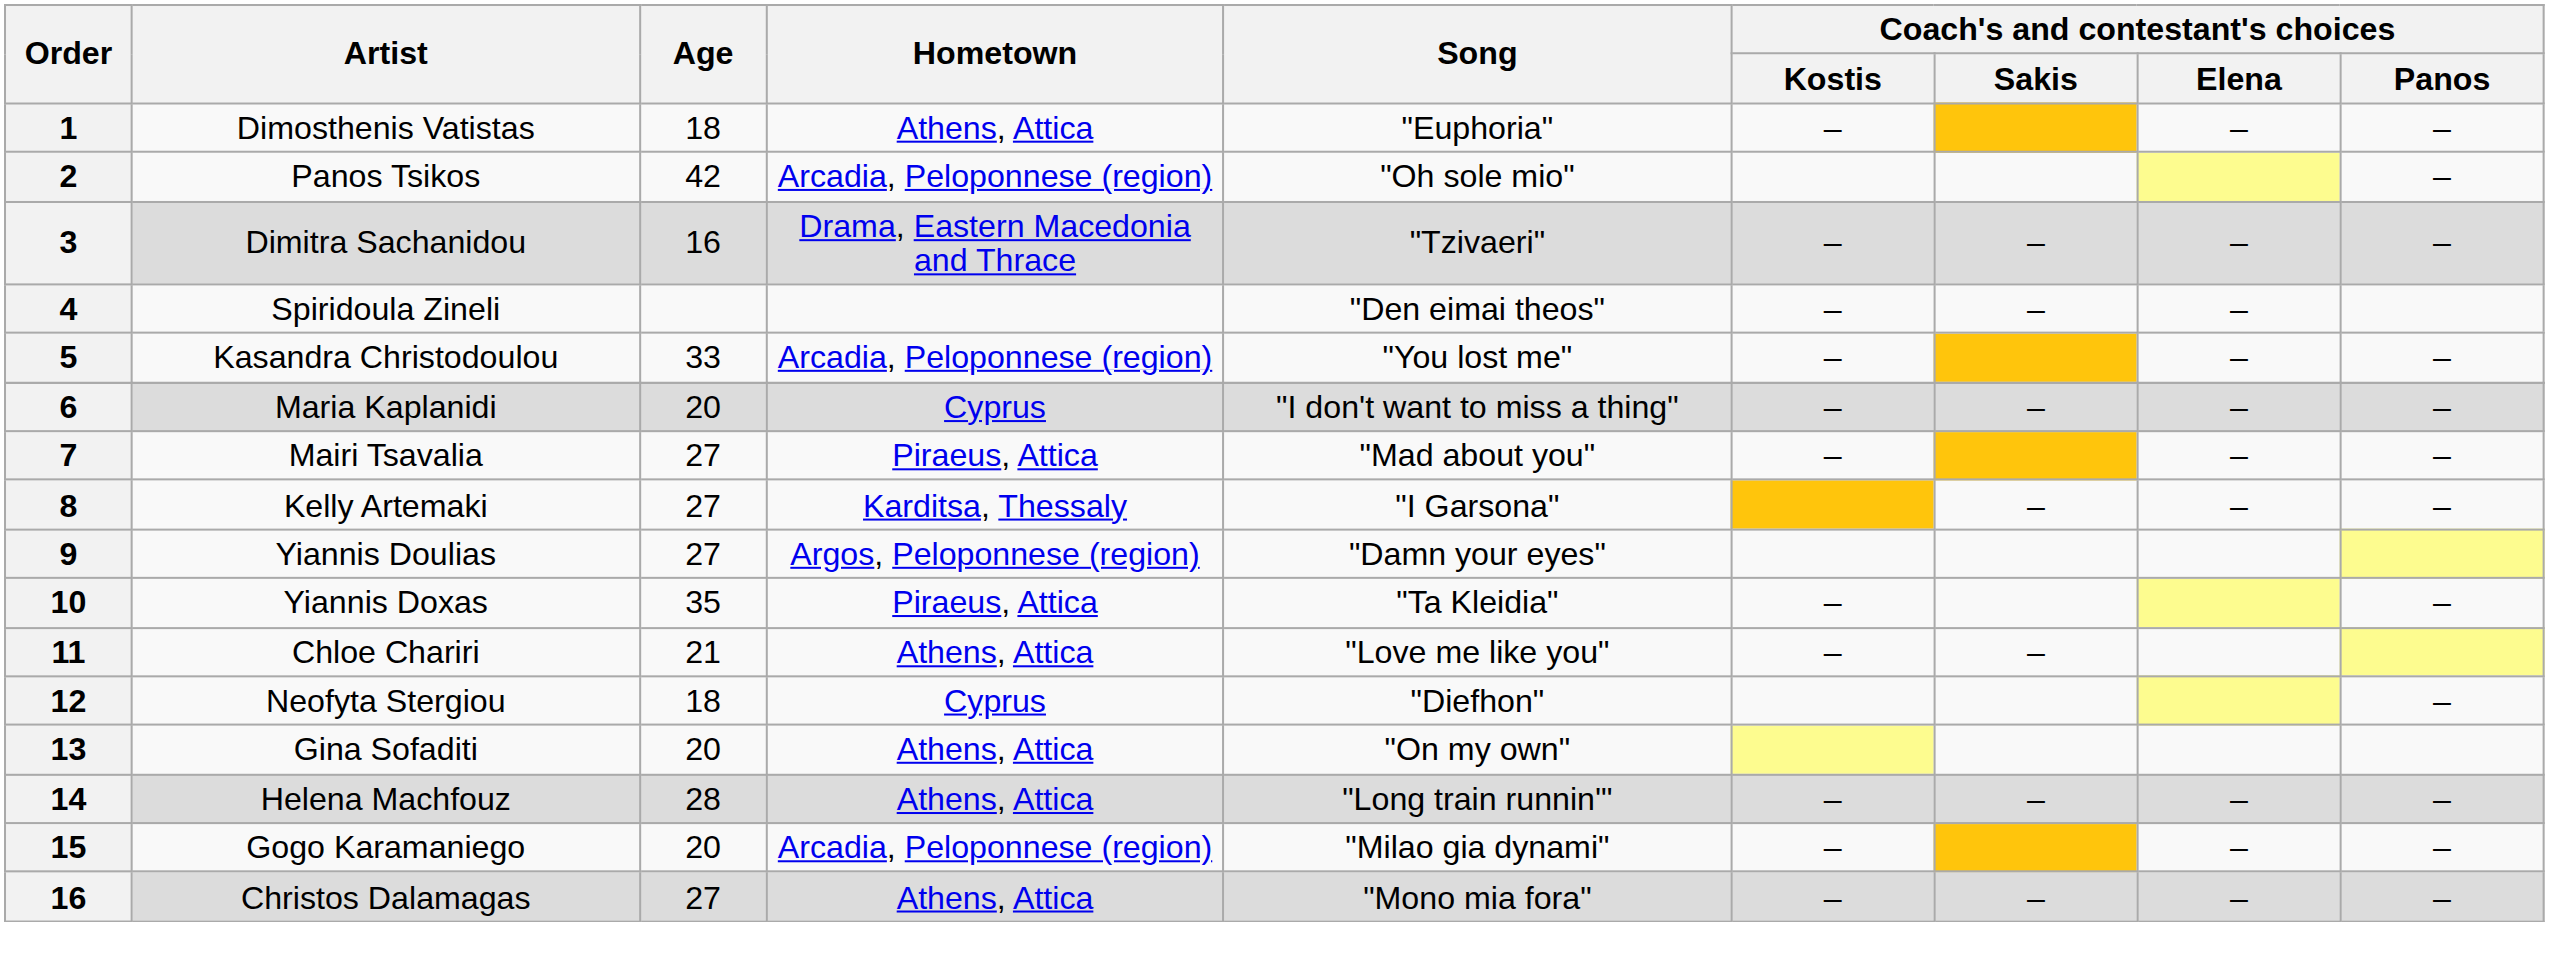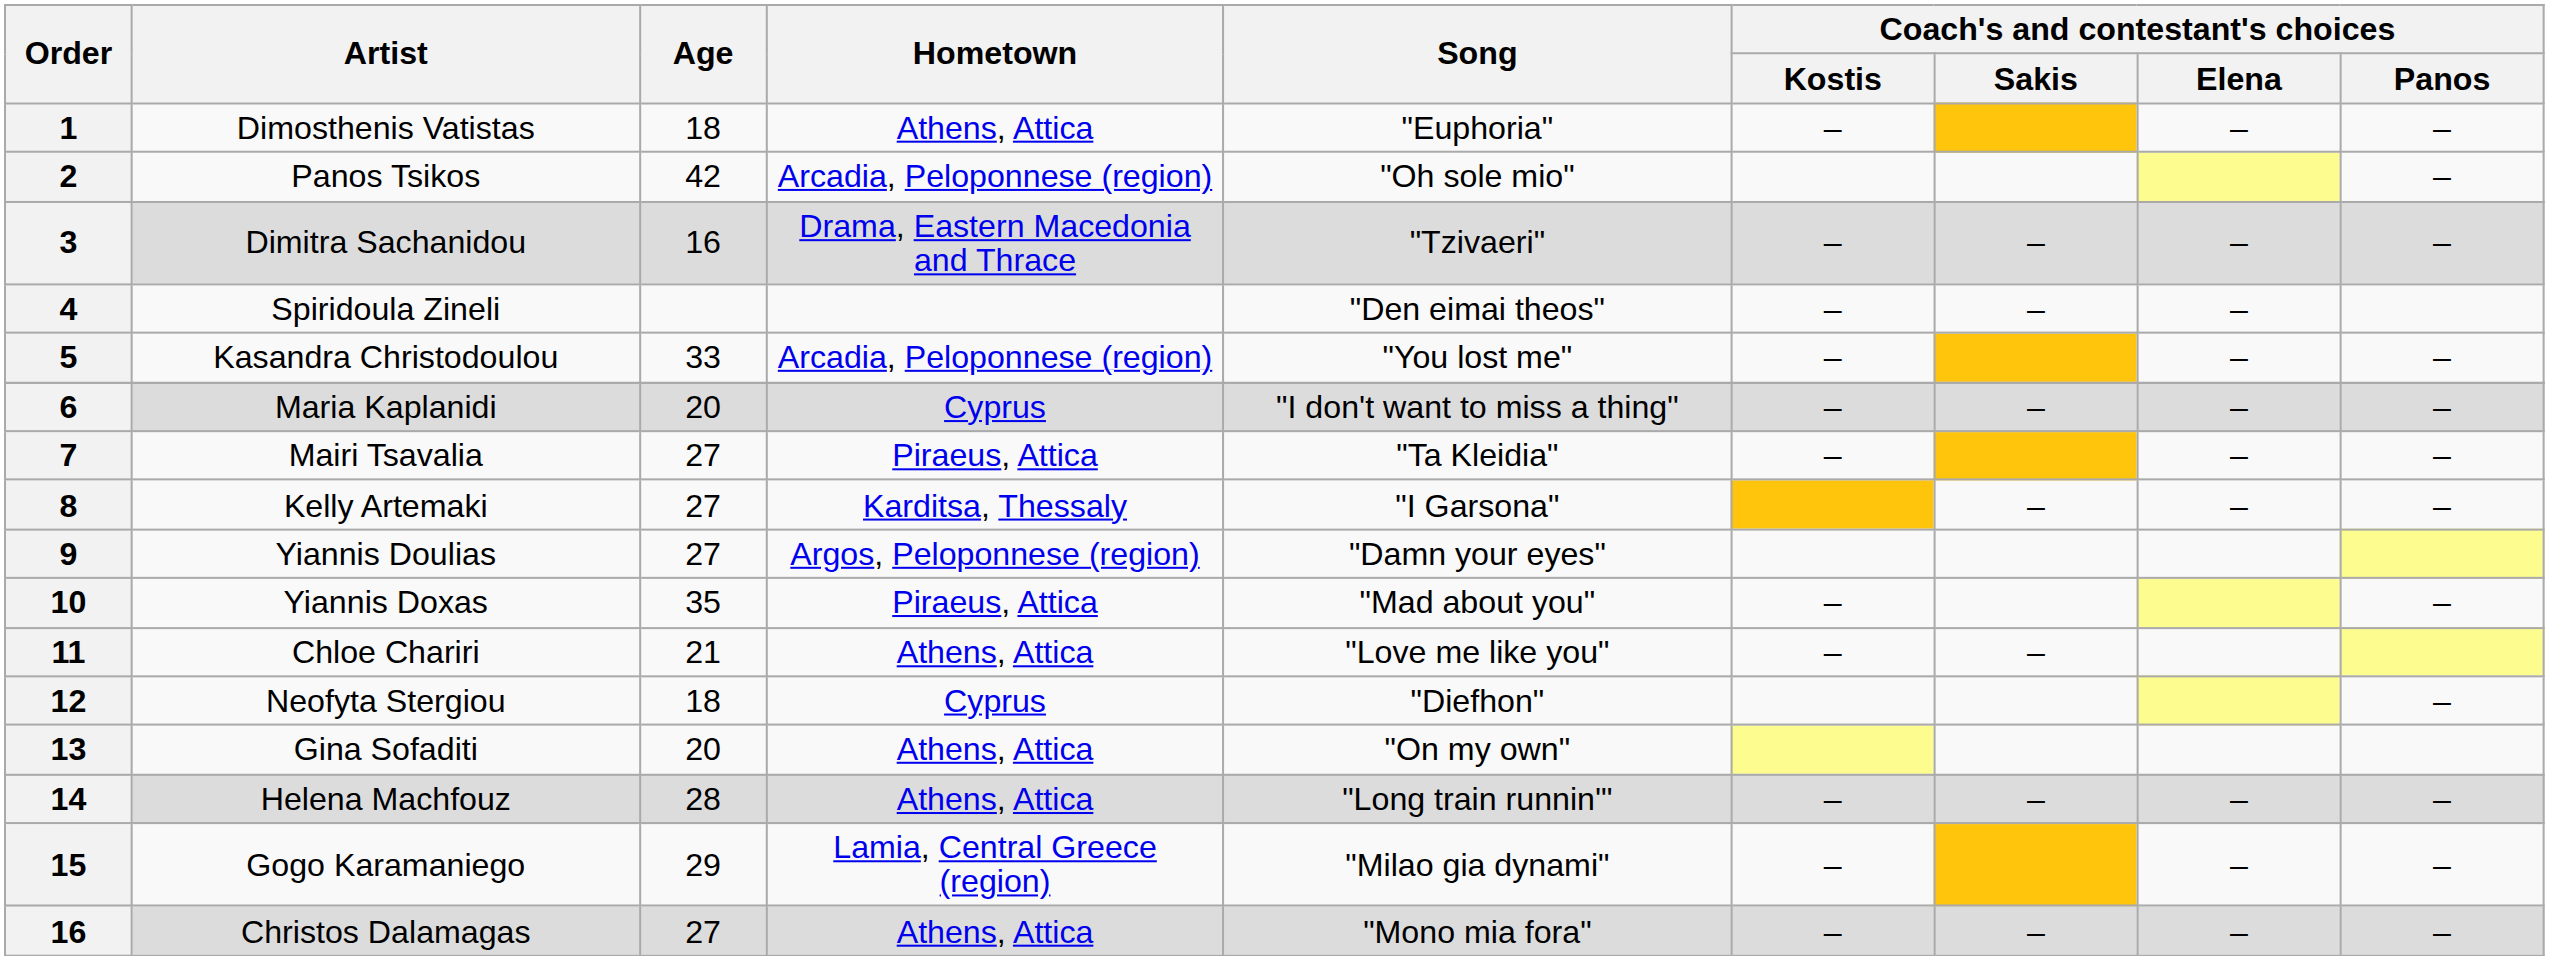Mairi Tsavalia | Song: "Mad about you" -> "Ta Kleidia"
Yiannis Doxas | Song: "Ta Kleidia" -> "Mad about you"
Gogo Karamaniego | Age: 20 -> 29
Gogo Karamaniego | Hometown: Arcadia, Peloponnese (region) -> Lamia, Central Greece (region)
